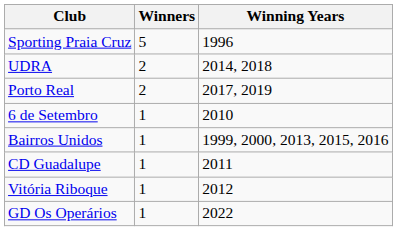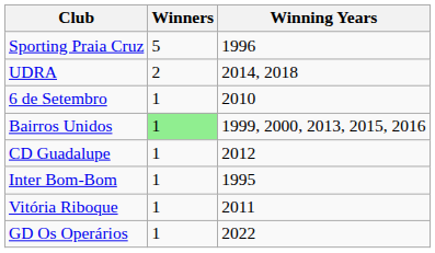- row: Porto Real | 2 | 2017, 2019
Bairros Unidos | Winners: no background -> lightgreen background
CD Guadalupe | Winning Years: 2011 -> 2012
+ row: Inter Bom-Bom | 1 | 1995
Vitória Riboque | Winning Years: 2012 -> 2011
